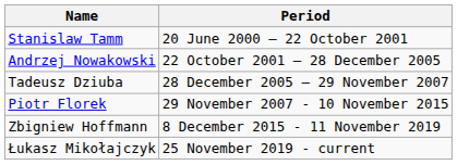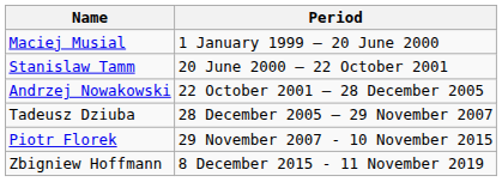+ row: Maciej Musial | 1 January 1999 – 20 June 2000
- row: Łukasz Mikołajczyk | 25 November 2019 - current
